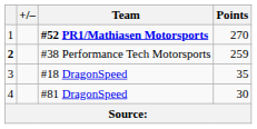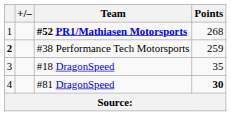#52 PR1/Mathiasen Motorsports | Points: 270 -> 268
#81 DragonSpeed | Points: normal -> bold
